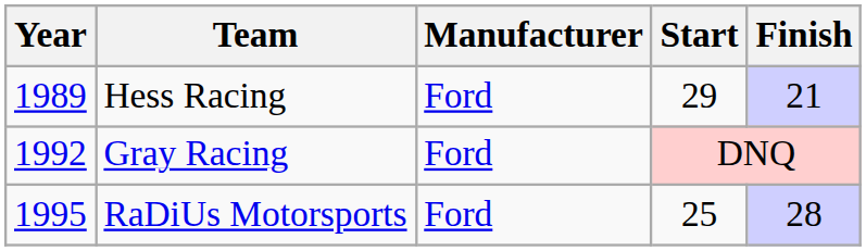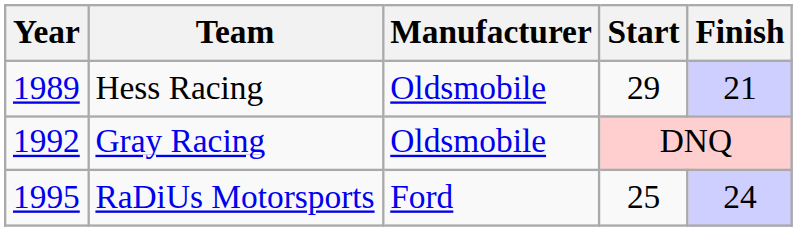Hess Racing | Manufacturer: Ford -> Oldsmobile
Gray Racing | Manufacturer: Ford -> Oldsmobile
RaDiUs Motorsports | Finish: 28 -> 24
